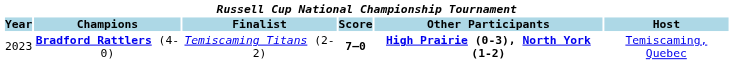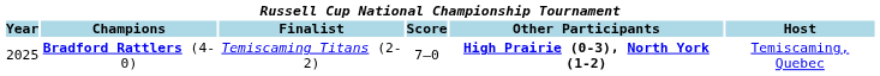Bradford Rattlers (4-0) | Year: 2023 -> 2025
Bradford Rattlers (4-0) | Score: bold -> normal
